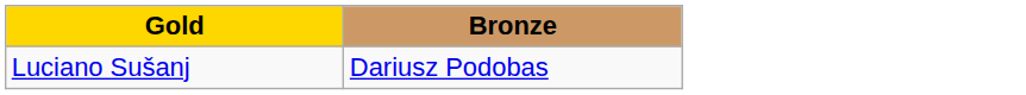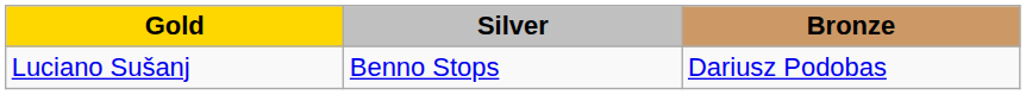+ column: Silver | Benno Stops
